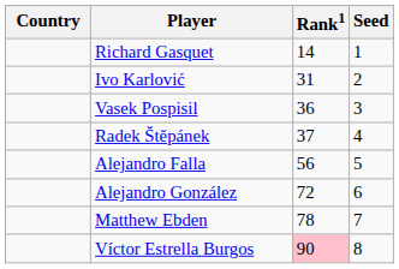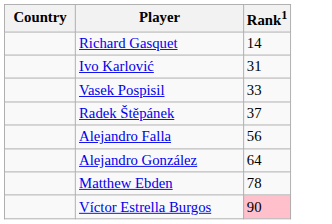- column: Seed | 1 | 2 | 3 | 4 | 5 | 6 | 7 | 8
Vasek Pospisil | Rank1: 36 -> 33
Alejandro González | Rank1: 72 -> 64
